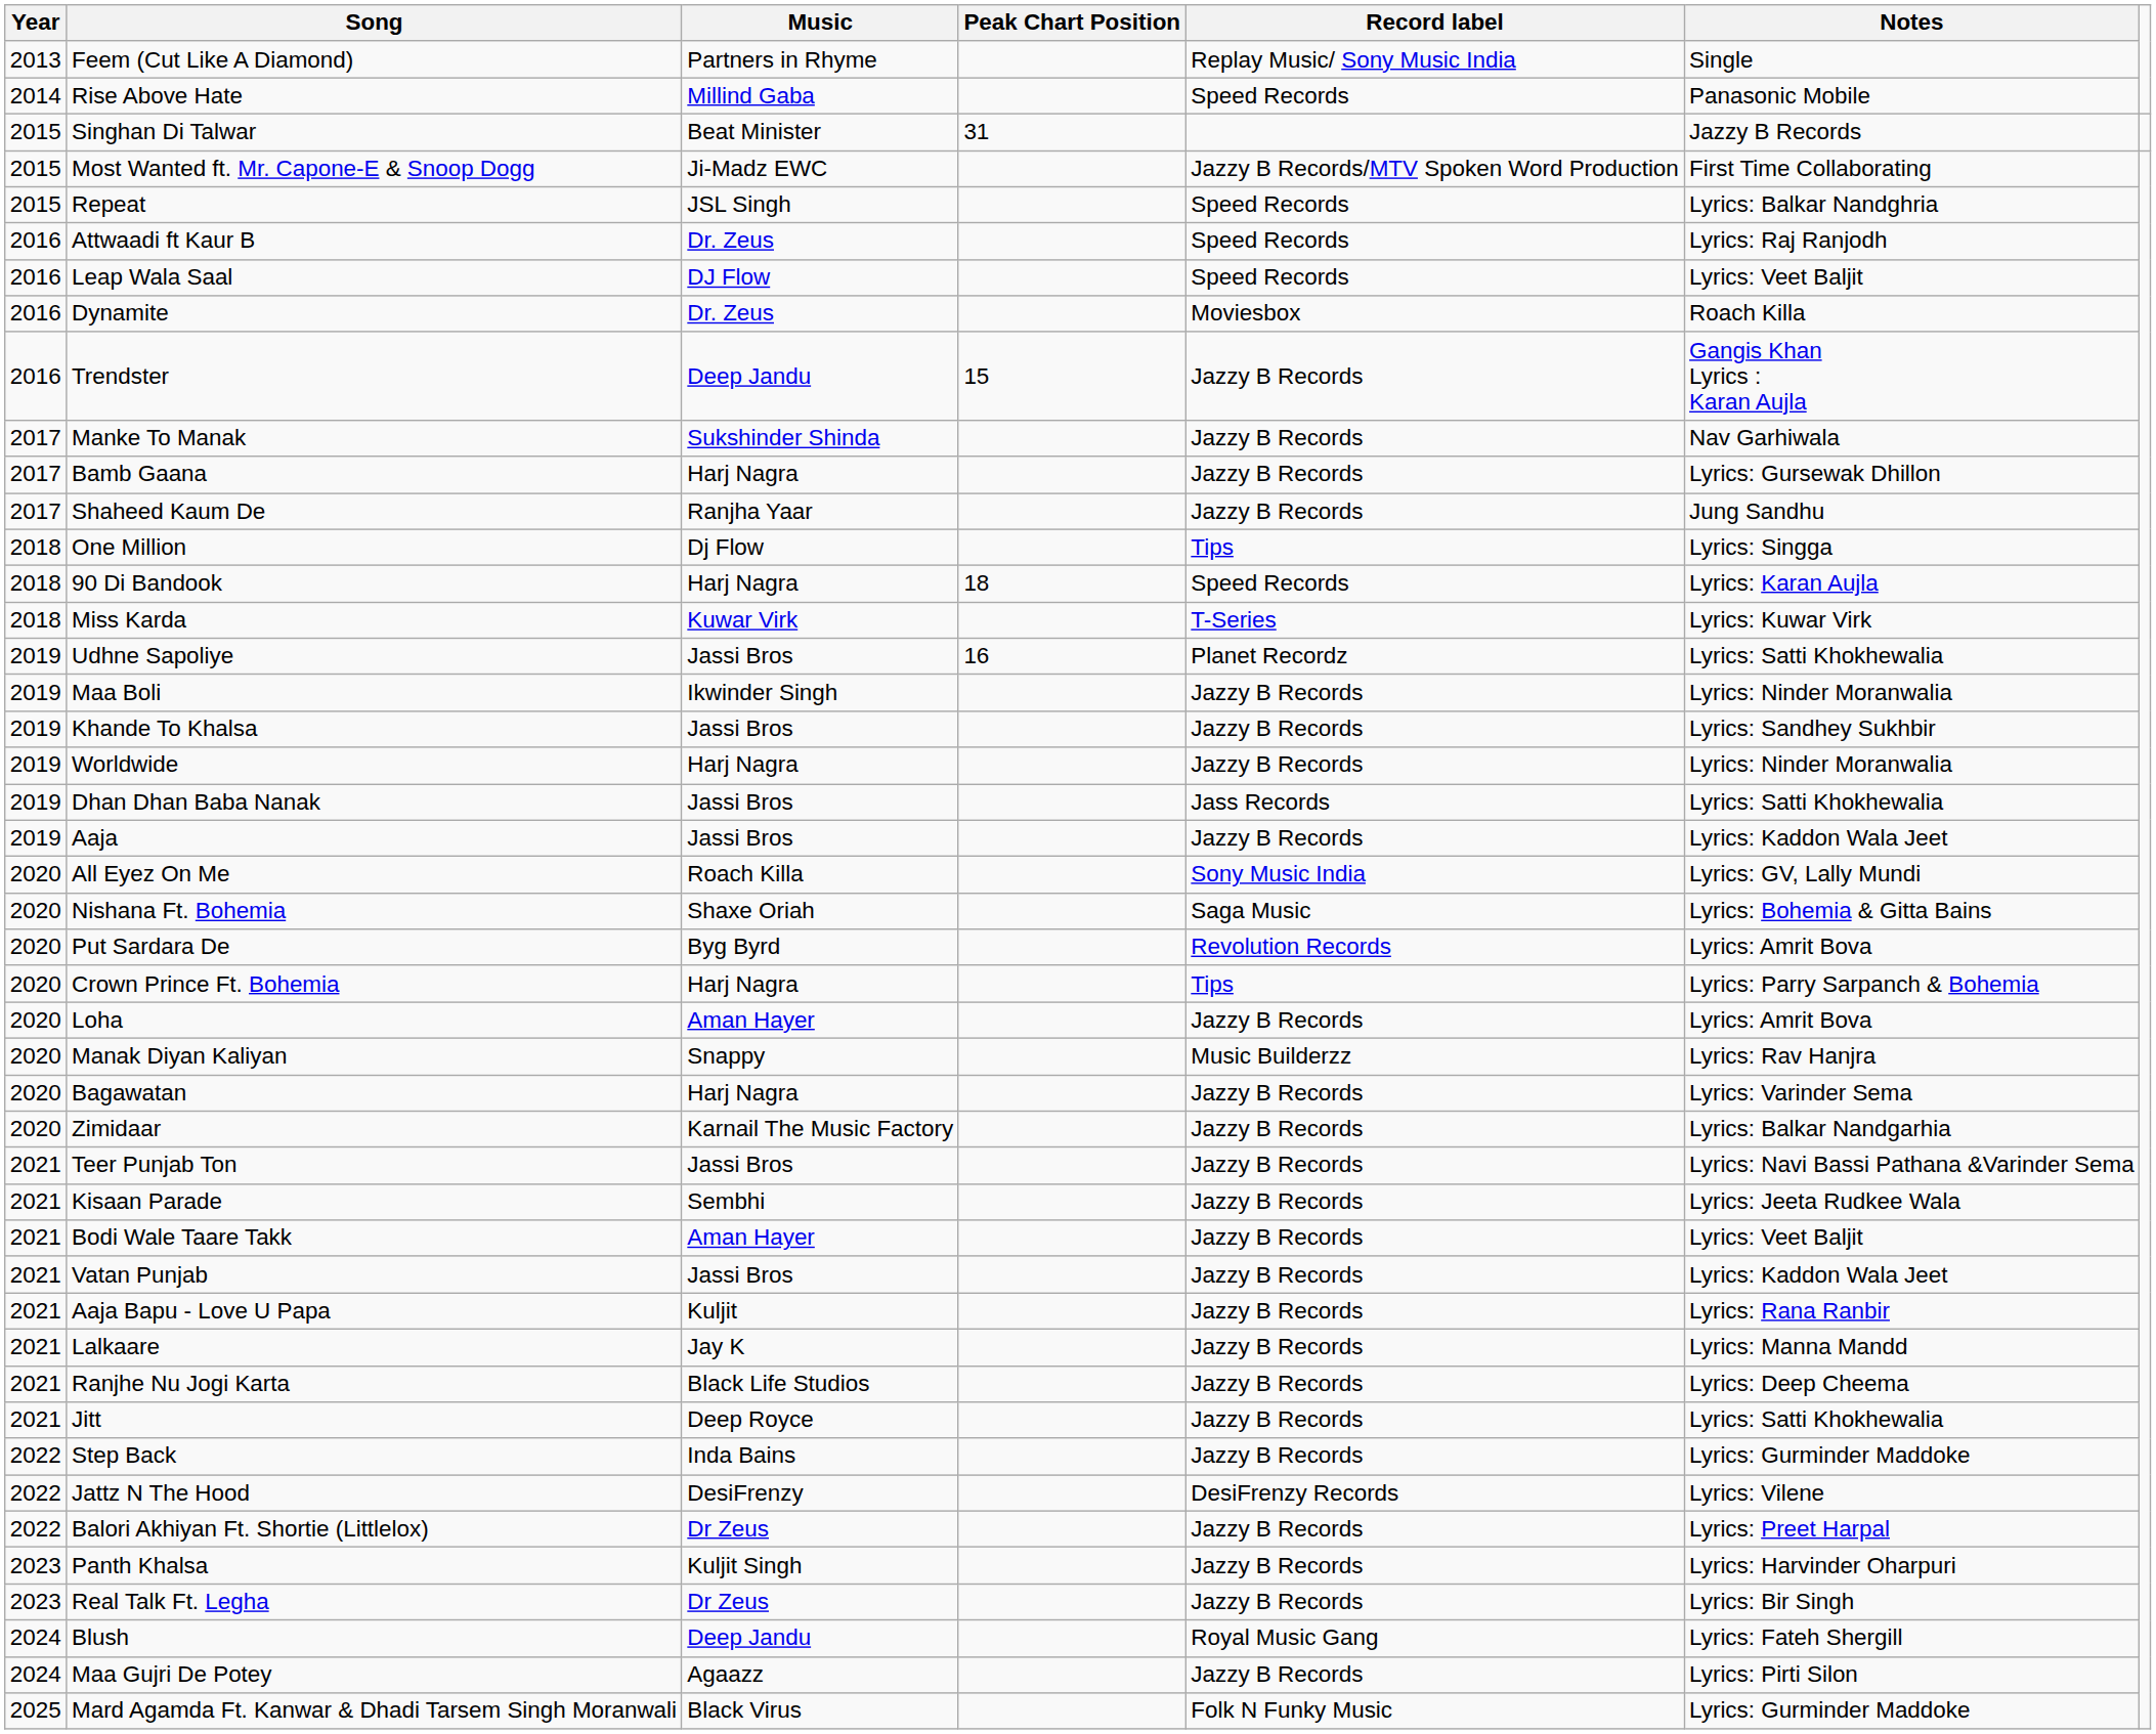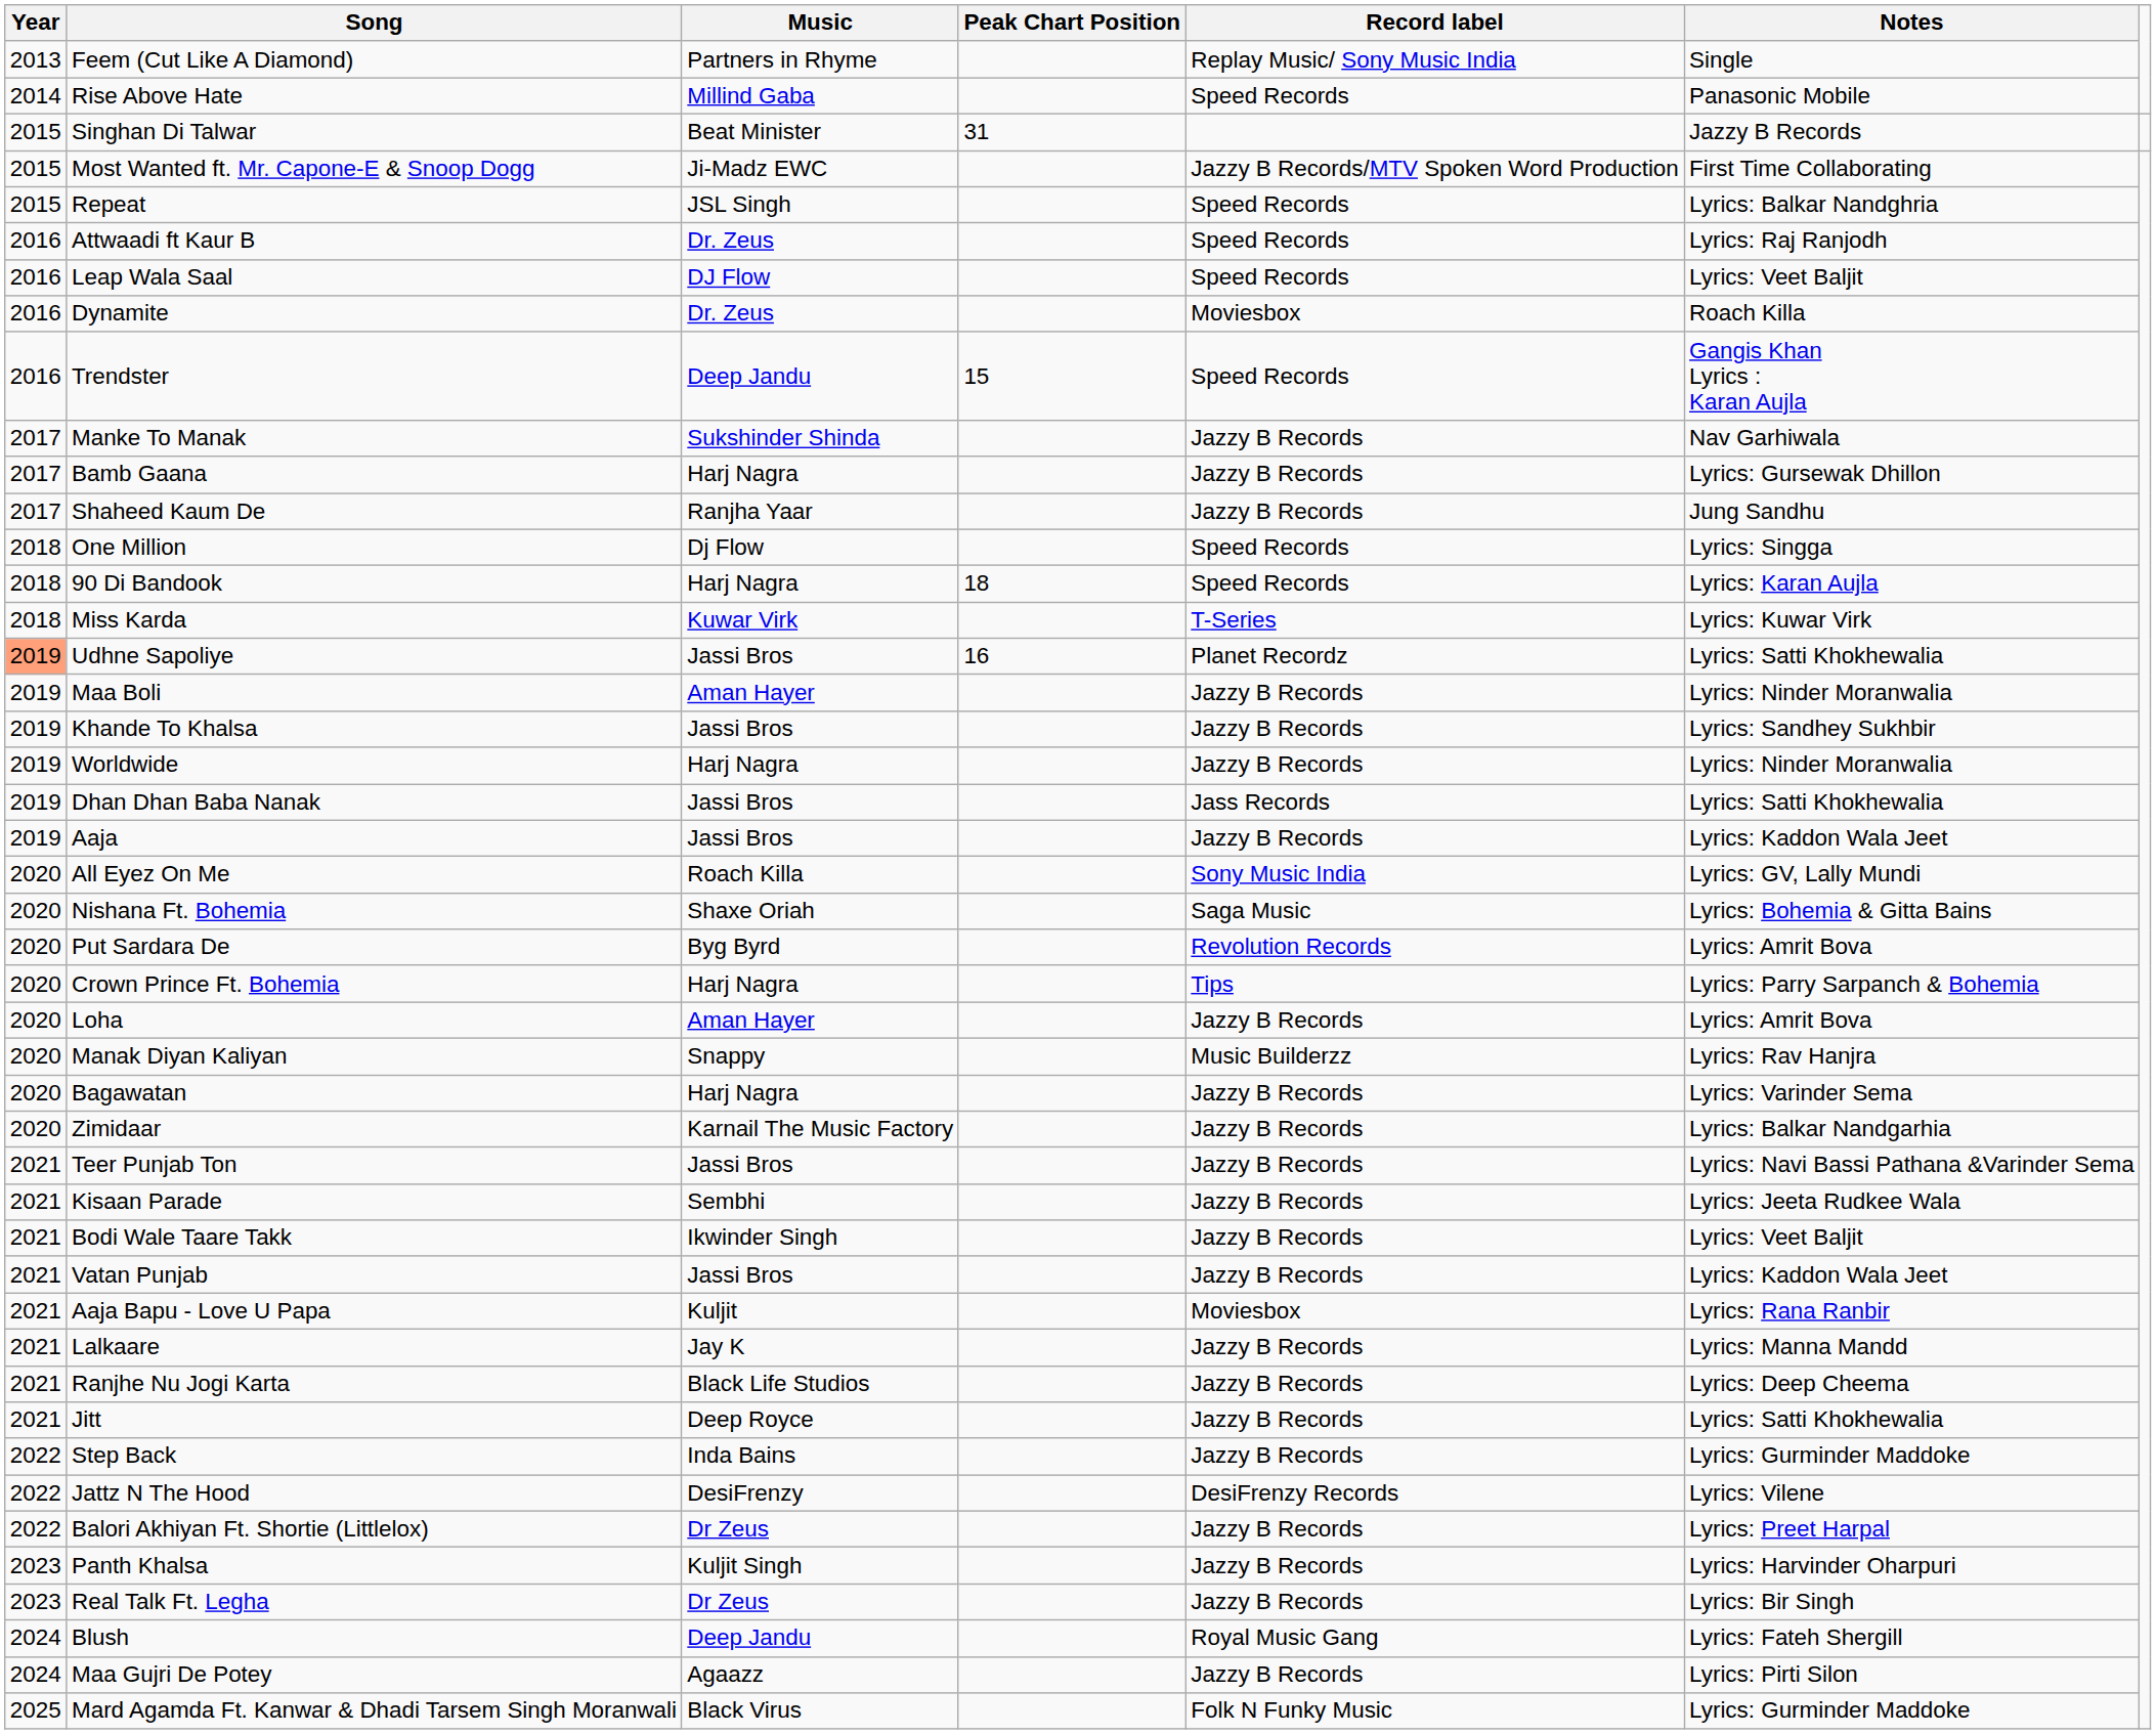Trendster | Record label: Jazzy B Records -> Speed Records
One Million | Record label: Tips -> Speed Records
Udhne Sapoliye | Year: no background -> lightsalmon background
Maa Boli | Music: Ikwinder Singh -> Aman Hayer
Bodi Wale Taare Takk | Music: Aman Hayer -> Ikwinder Singh
Aaja Bapu - Love U Papa | Record label: Jazzy B Records -> Moviesbox
